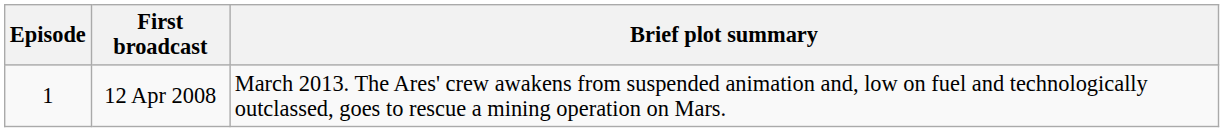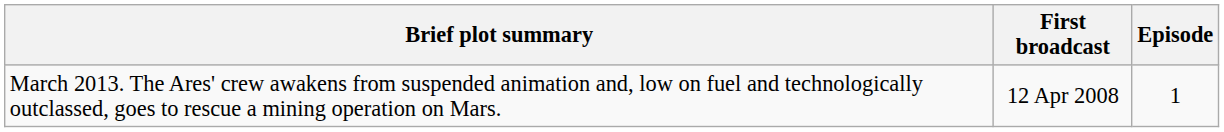columns swapped: Episode <-> Brief plot summary
